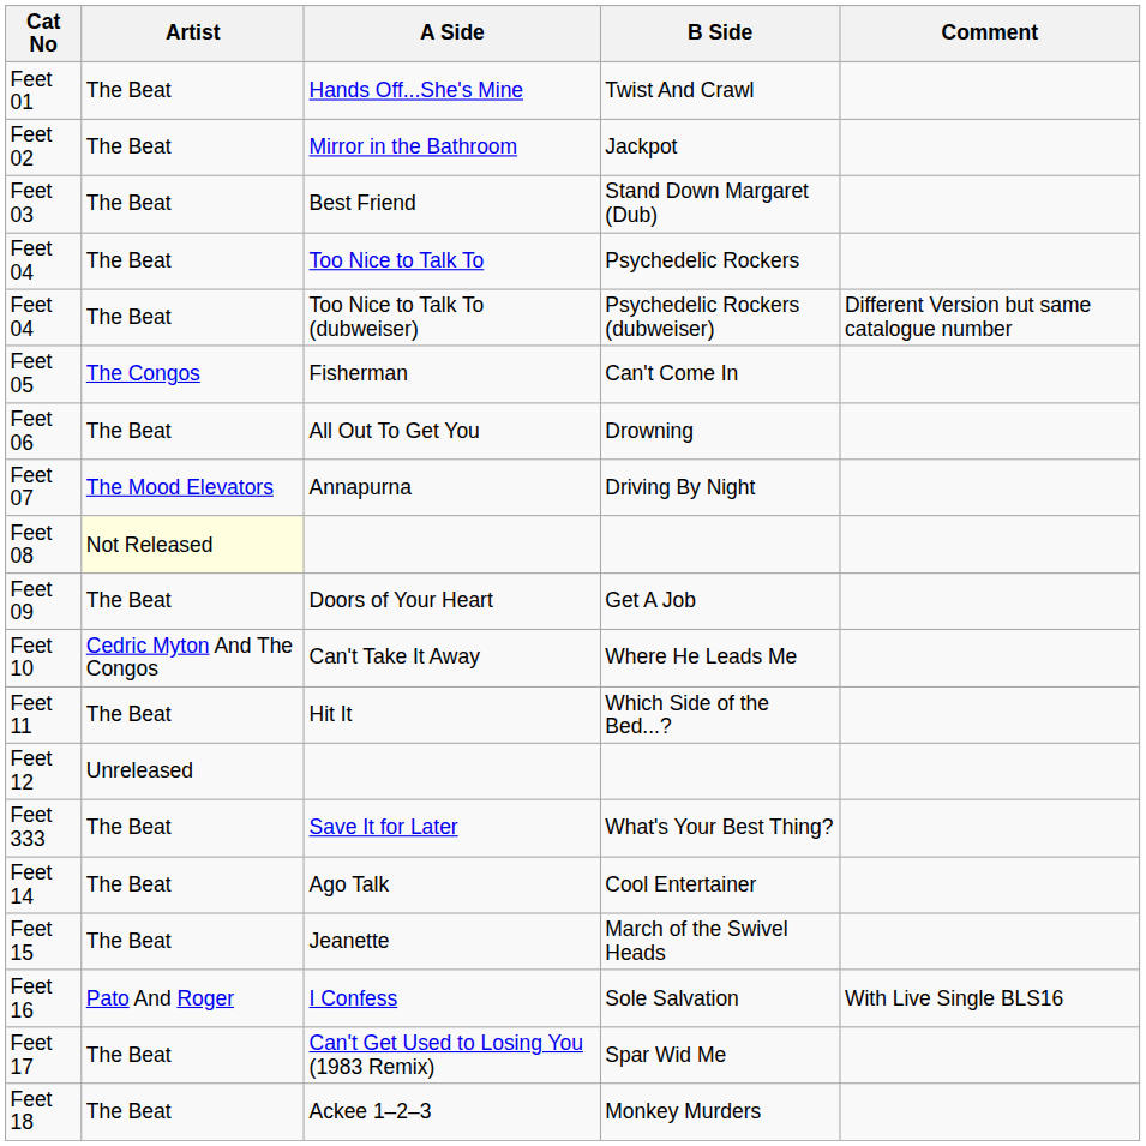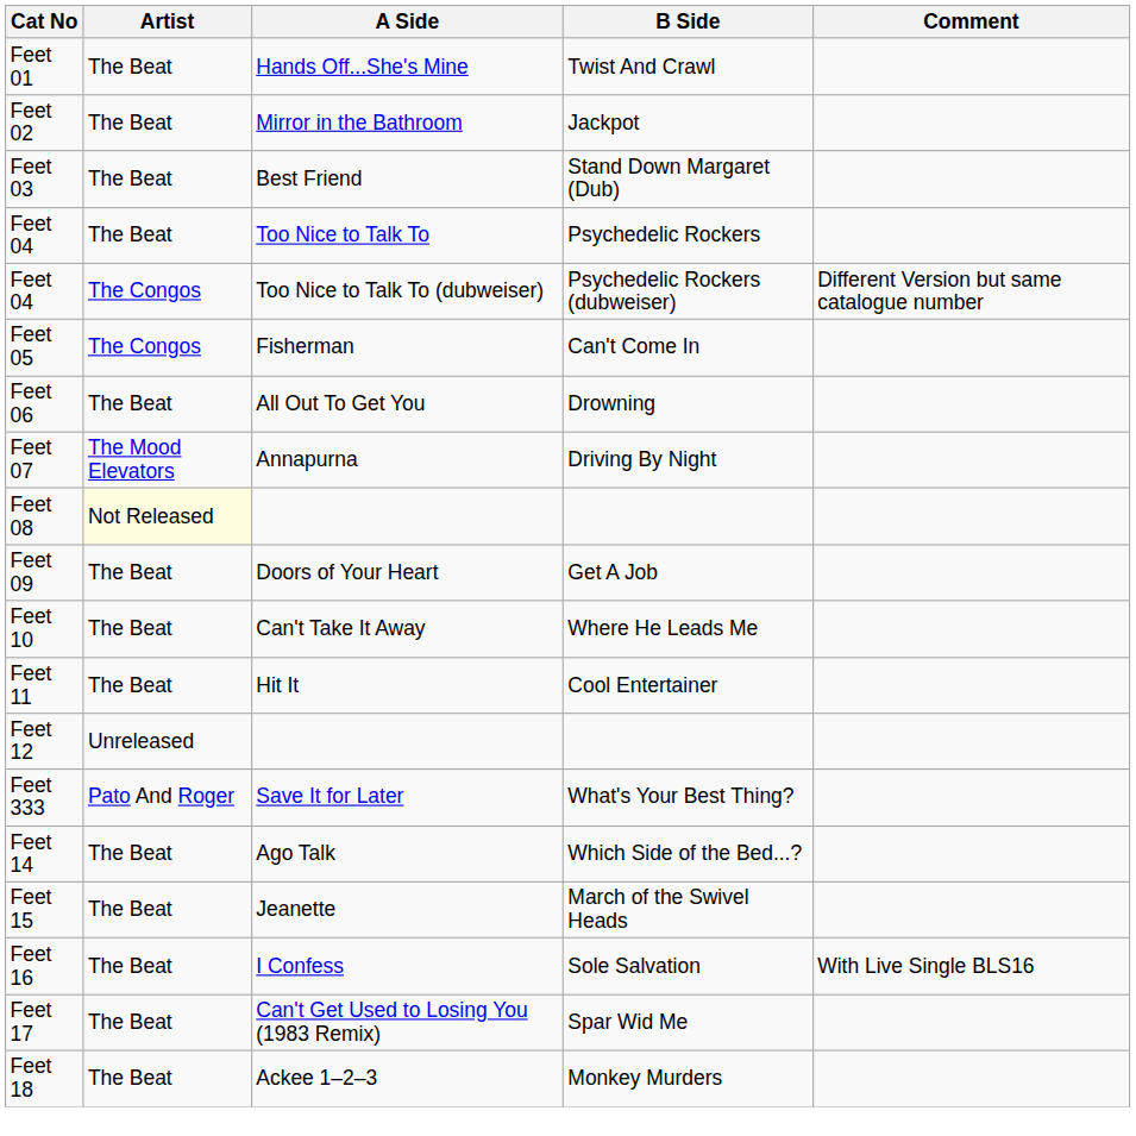Feet 04 / Too Nice to Talk To (dubweiser) | Artist: The Beat -> The Congos
Feet 10 | Artist: Cedric Myton And The Congos -> The Beat
Feet 11 | B Side: Which Side of the Bed...? -> Cool Entertainer
Feet 333 | Artist: The Beat -> Pato And Roger
Feet 14 | B Side: Cool Entertainer -> Which Side of the Bed...?
Feet 16 | Artist: Pato And Roger -> The Beat
